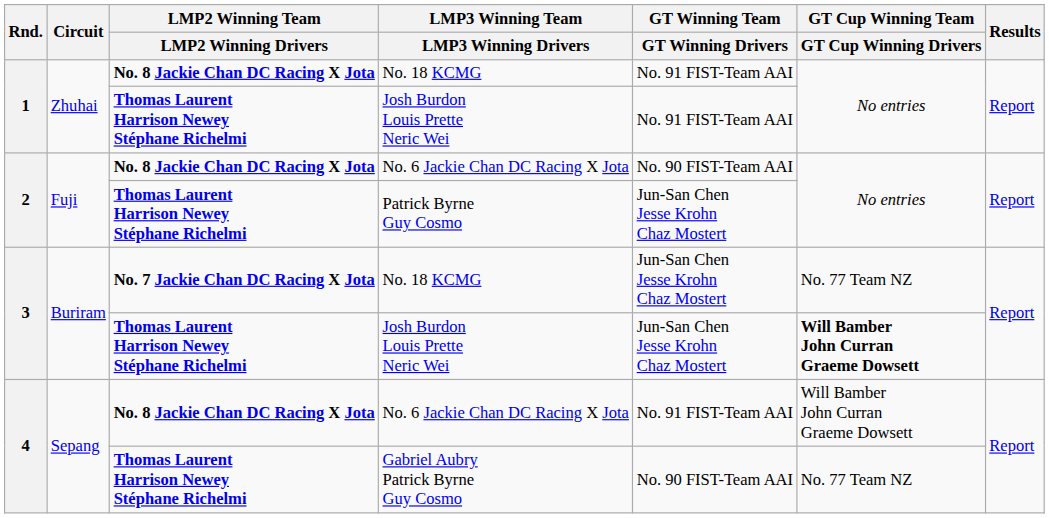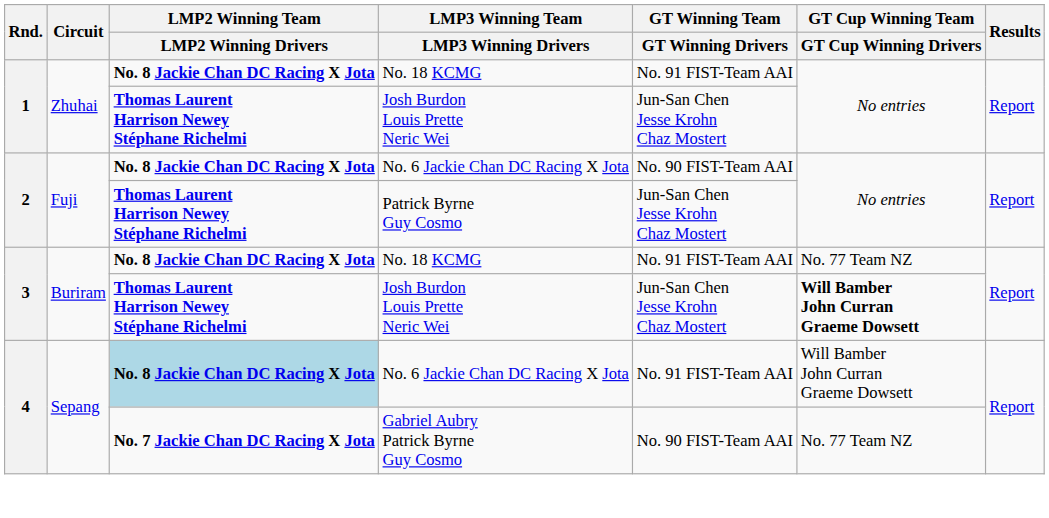1 / Josh Burdon Louis Prette Neric Wei | GT Winning Team / GT Winning Drivers: No. 91 FIST-Team AAI -> Jun-San Chen Jesse Krohn Chaz Mostert
3 / No. 18 KCMG | LMP2 Winning Team / LMP2 Winning Drivers: No. 7 Jackie Chan DC Racing X Jota -> No. 8 Jackie Chan DC Racing X Jota
3 / No. 18 KCMG | GT Winning Team / GT Winning Drivers: Jun-San Chen Jesse Krohn Chaz Mostert -> No. 91 FIST-Team AAI
4 / No. 6 Jackie Chan DC Racing X Jota | LMP2 Winning Team / LMP2 Winning Drivers: no background -> lightblue background
Gabriel Aubry Patrick Byrne Guy Cosmo | LMP2 Winning Team / LMP2 Winning Drivers: Thomas Laurent Harrison Newey Stéphane Richelmi -> No. 7 Jackie Chan DC Racing X Jota
